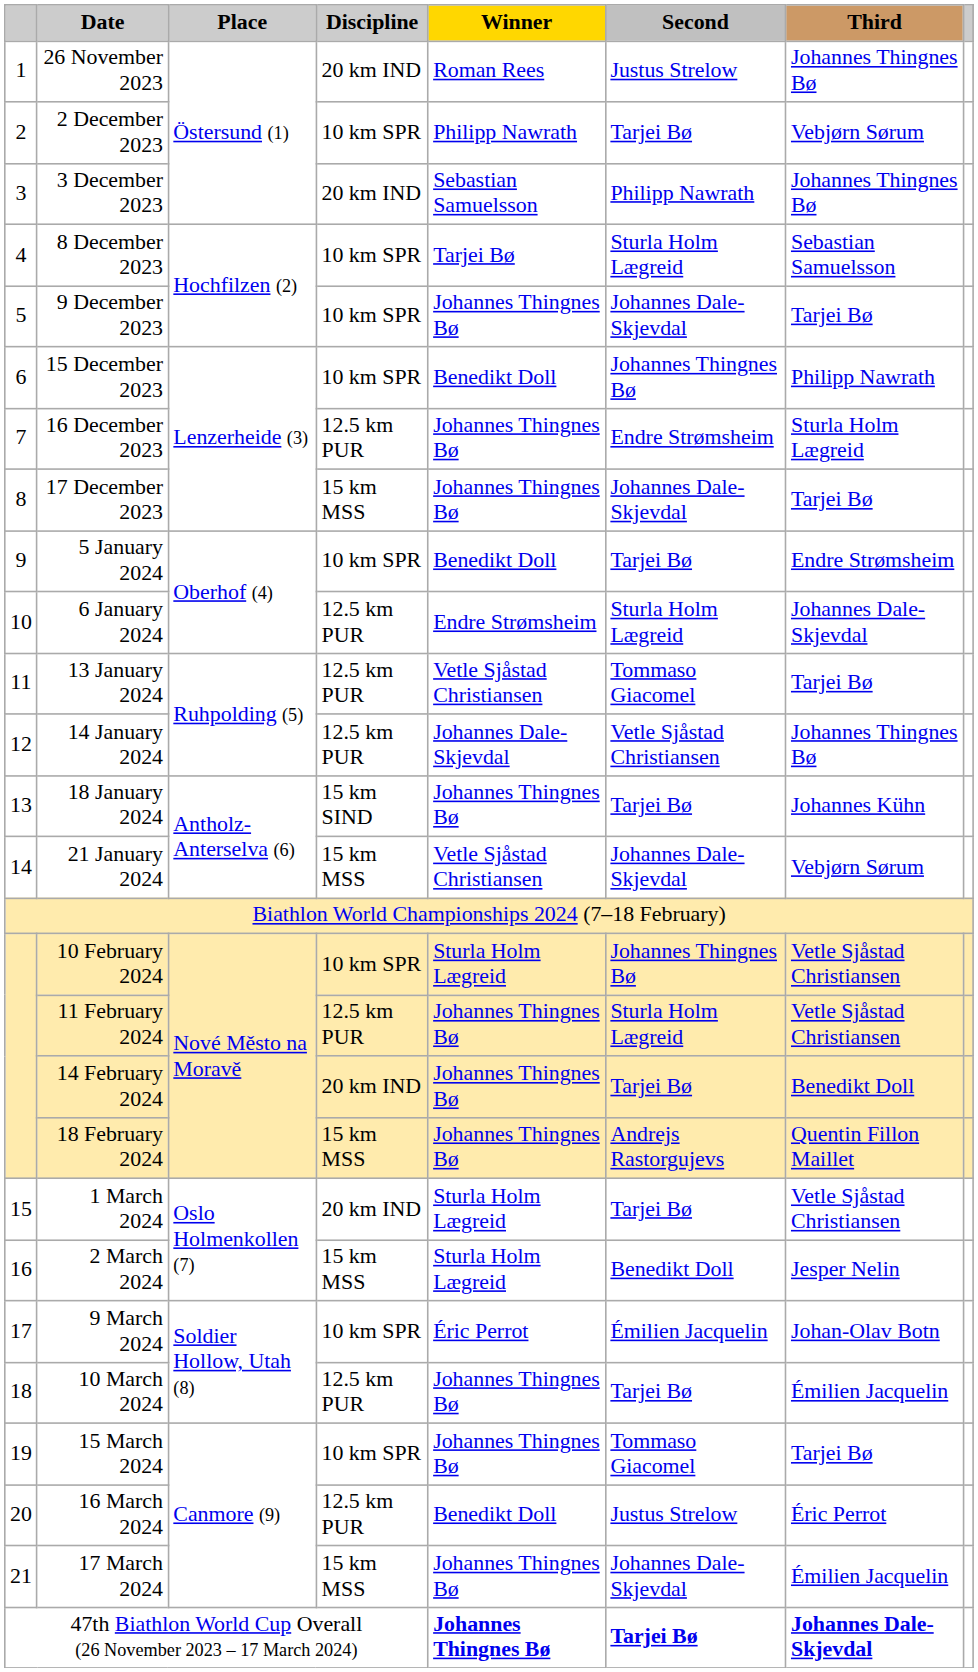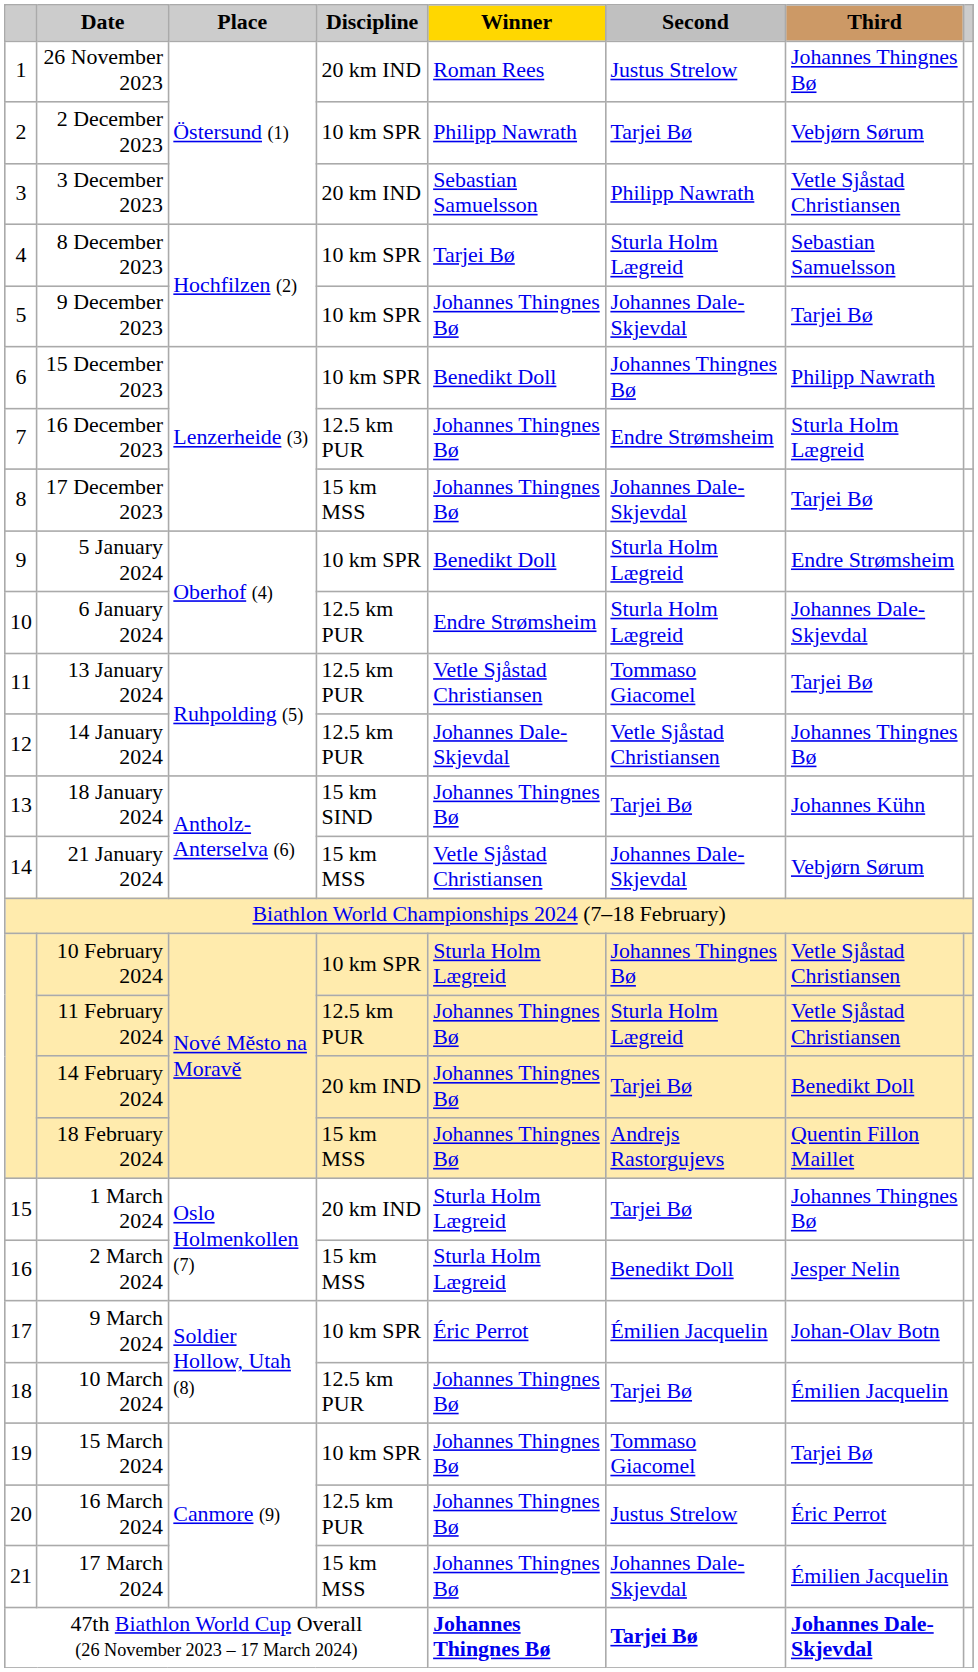3 December 2023 | Third: Johannes Thingnes Bø -> Vetle Sjåstad Christiansen
5 January 2024 | Second: Tarjei Bø -> Sturla Holm Lægreid
1 March 2024 | Third: Vetle Sjåstad Christiansen -> Johannes Thingnes Bø
16 March 2024 | Winner: Benedikt Doll -> Johannes Thingnes Bø
